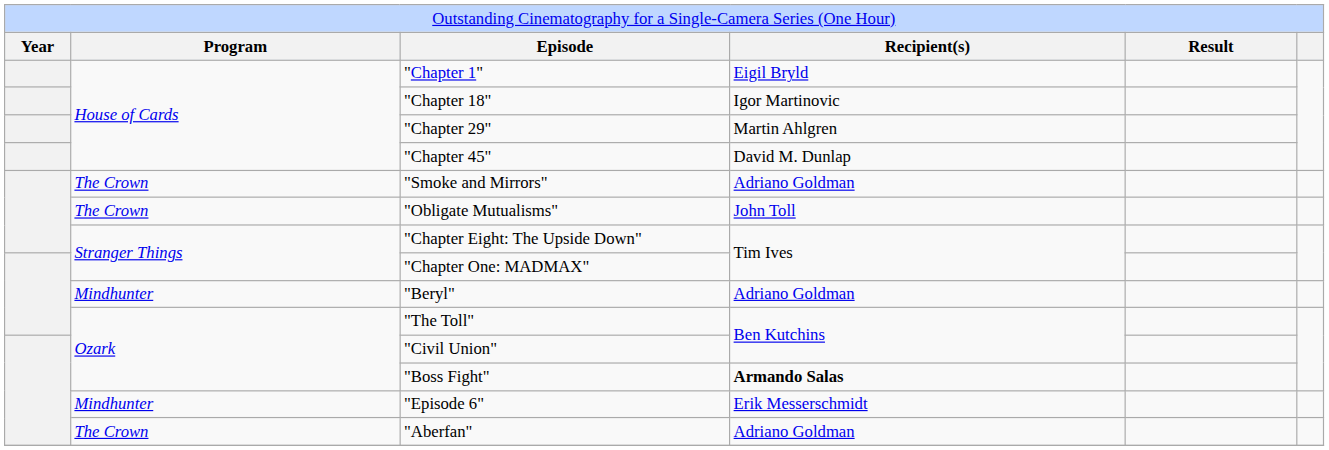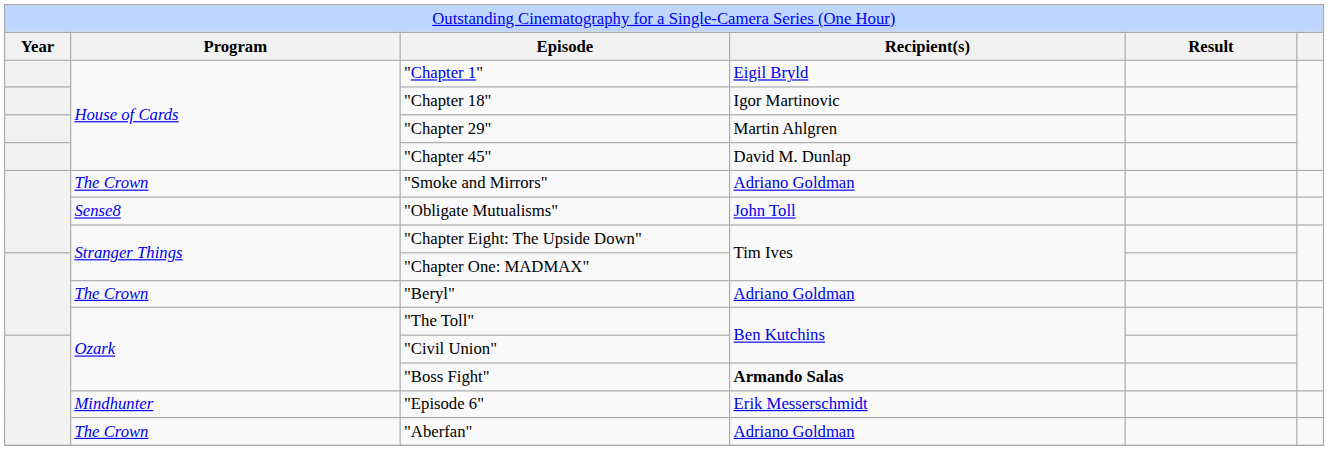"Obligate Mutualisms" | column 2: The Crown -> Sense8
"Beryl" | column 2: Mindhunter -> The Crown
